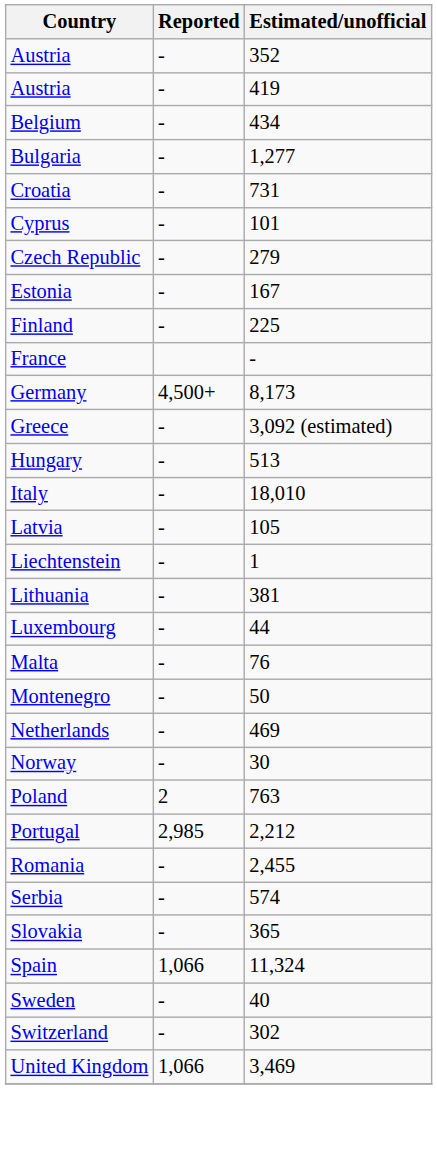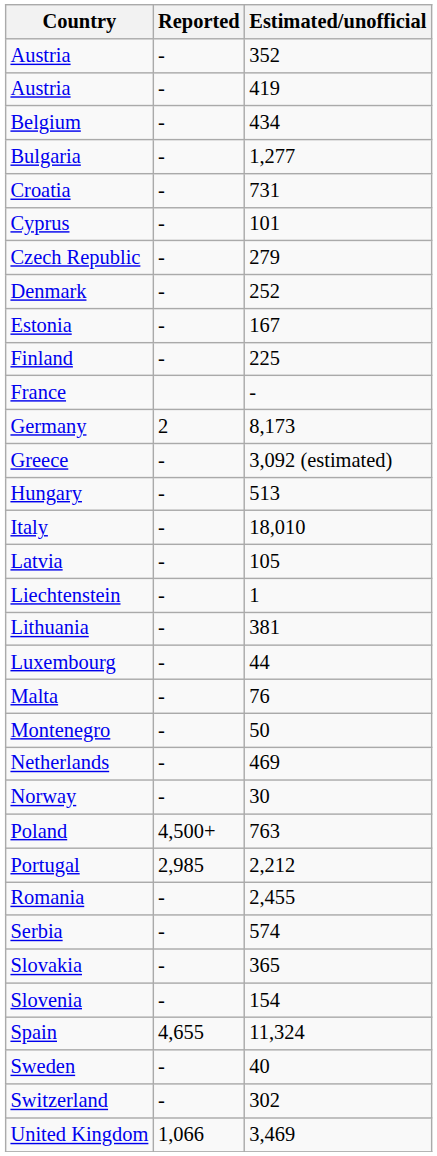+ row: Denmark | - | 252
Germany | Reported: 4,500+ -> 2
Poland | Reported: 2 -> 4,500+
+ row: Slovenia | - | 154
Spain | Reported: 1,066 -> 4,655
